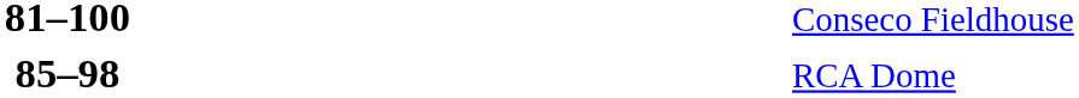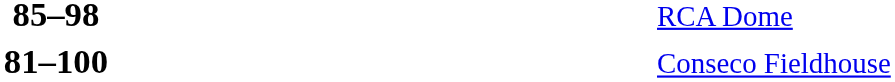rows swapped: 85–98 <-> 81–100
